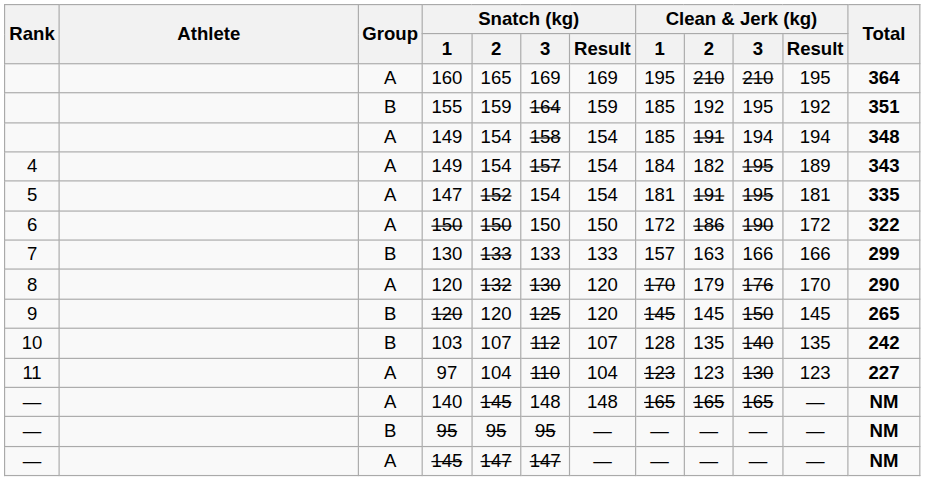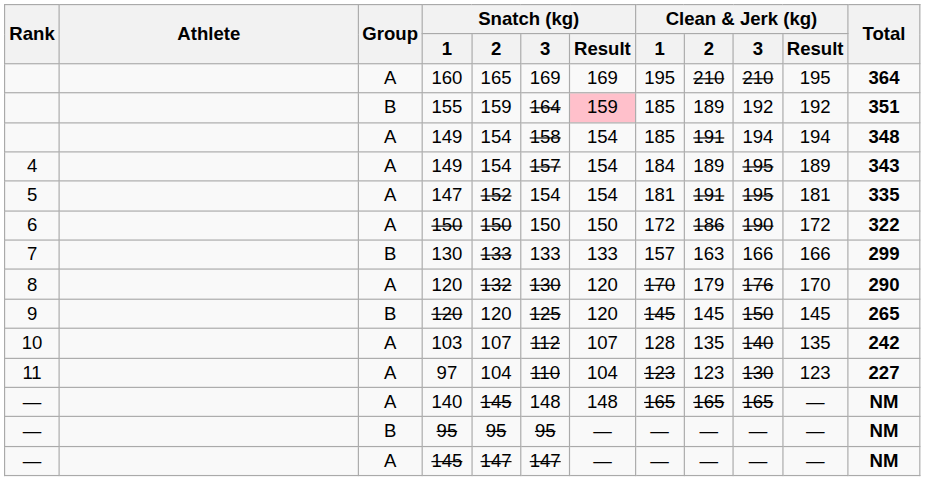155 | Snatch (kg) / Result: no background -> pink background
155 | Clean & Jerk (kg) / 2: 192 -> 189
155 | Clean & Jerk (kg) / 3: 195 -> 192
4 / 149 | Clean & Jerk (kg) / 2: 182 -> 189
103 | Group: B -> A
